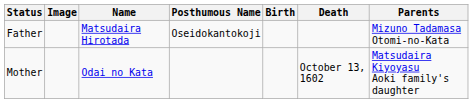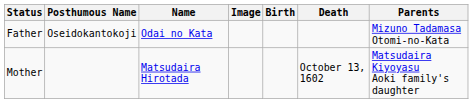columns swapped: Image <-> Posthumous Name
Father | Name: Matsudaira Hirotada -> Odai no Kata
Mother | Name: Odai no Kata -> Matsudaira Hirotada
